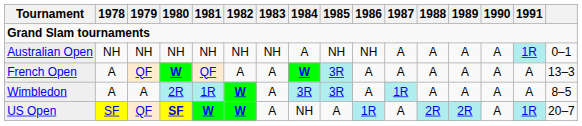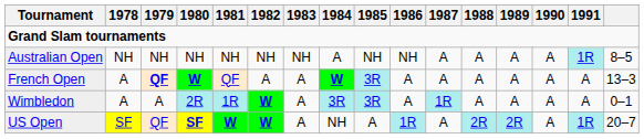Australian Open | column 16: 0–1 -> 8–5
French Open | 1979: normal -> bold
Wimbledon | column 16: 8–5 -> 0–1
